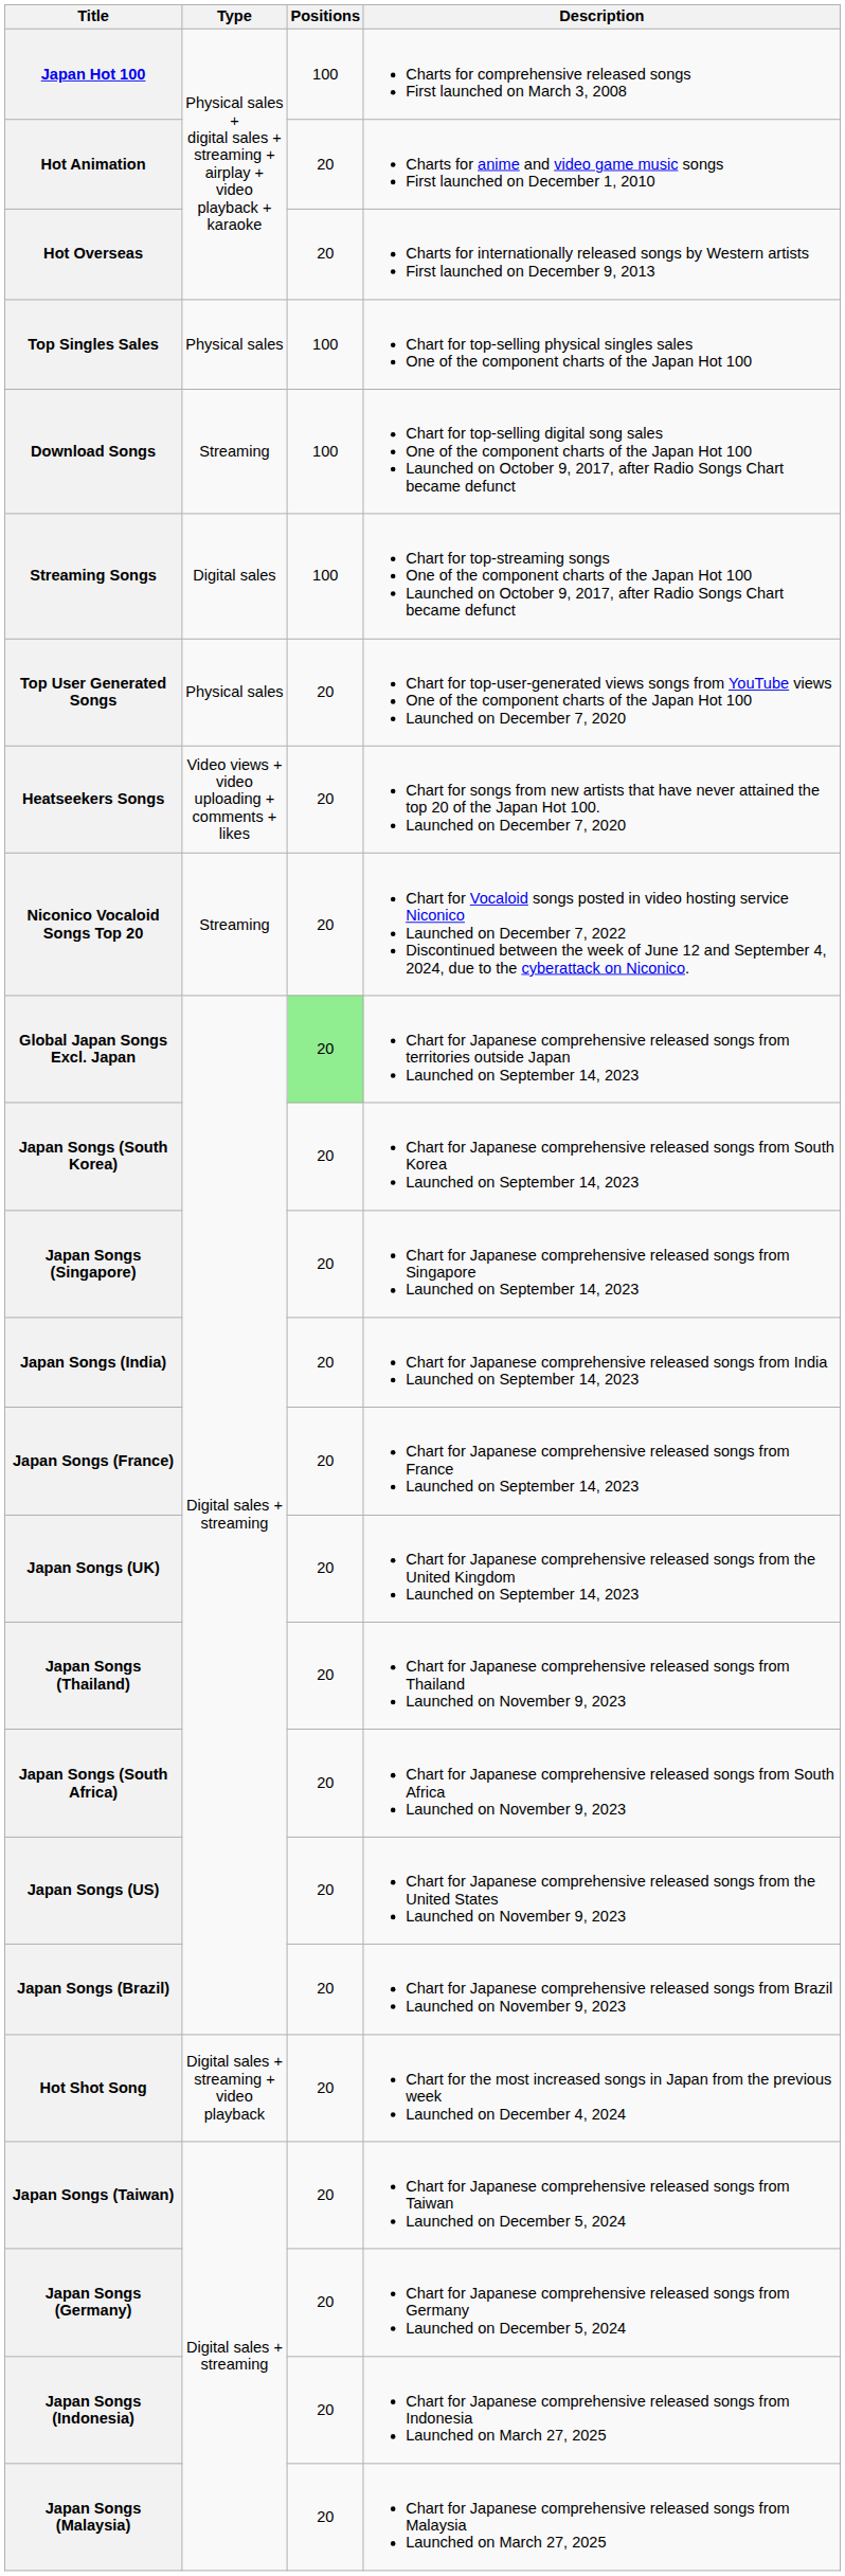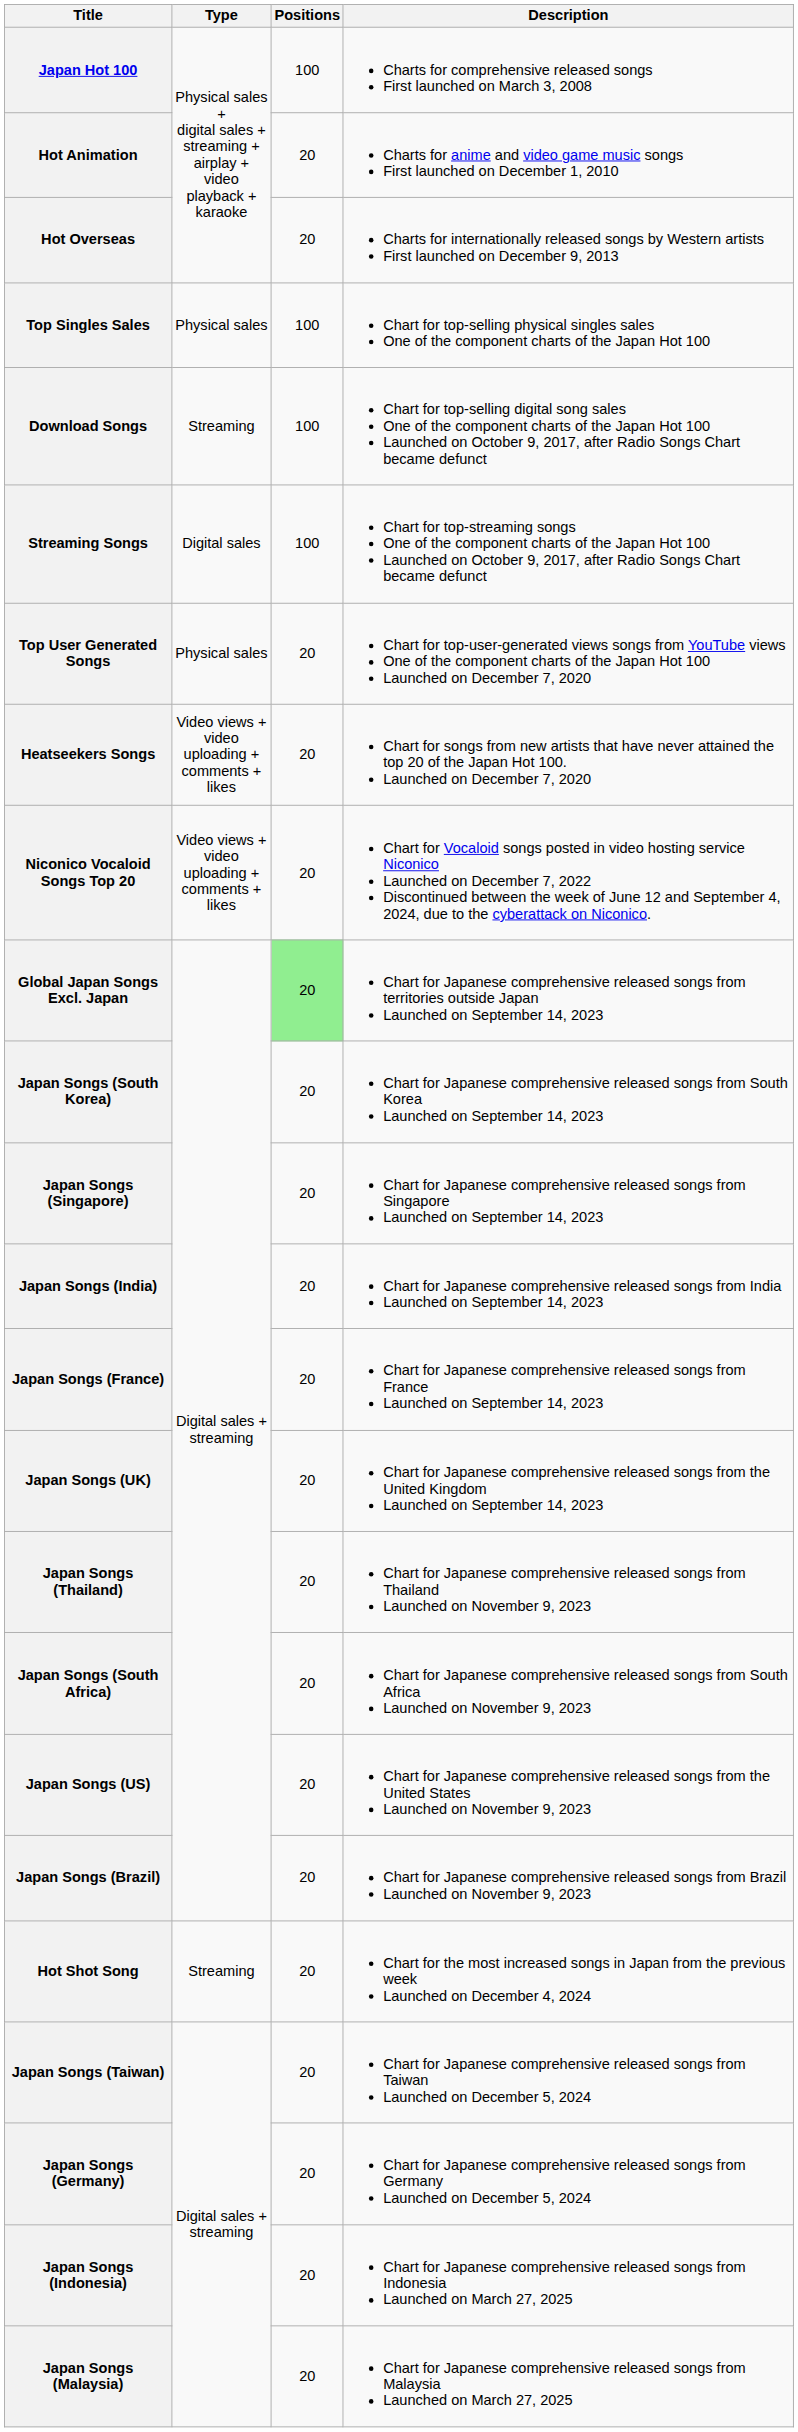Niconico Vocaloid Songs Top 20 | Type: Streaming -> Video views + video uploading + comments + likes
Hot Shot Song | Type: Digital sales + streaming + video playback -> Streaming
